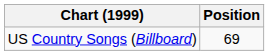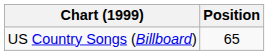US Country Songs (Billboard) | Position: 69 -> 65
